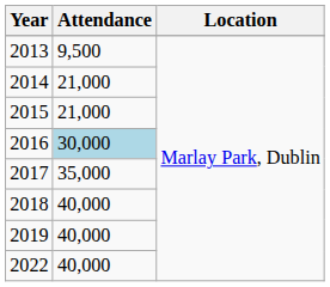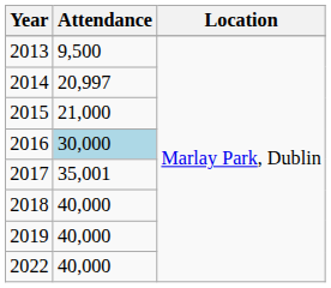2014 | Attendance: 21,000 -> 20,997
2017 | Attendance: 35,000 -> 35,001
